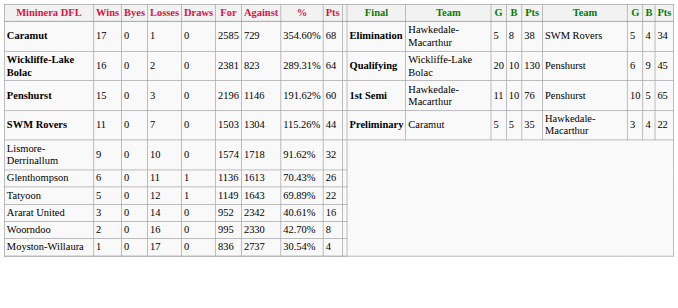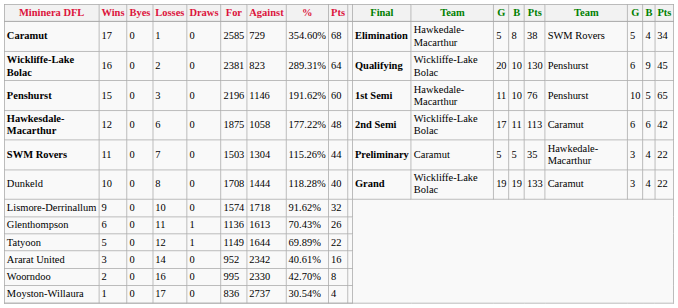+ row: Hawkesdale-Macarthur | 12 | 0 | 6 | 0 | 1875 | 1058 | 177.22% | 48 | 2nd Semi | Wickliffe-Lake Bolac | 17 | 11 | 113 | Caramut | 6 | 6 | 42
+ row: Dunkeld | 10 | 0 | 8 | 0 | 1708 | 1444 | 118.28% | 40 | Grand | Wickliffe-Lake Bolac | 19 | 19 | 133 | Caramut | 3 | 4 | 22
Tatyoon | Against: 1643 -> 1644
